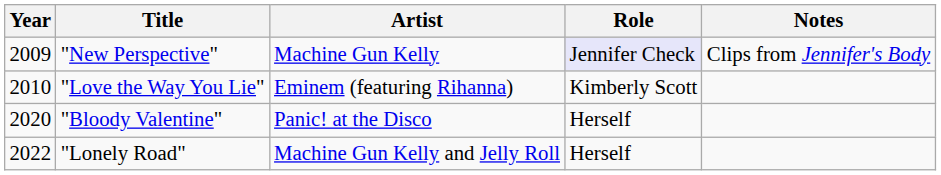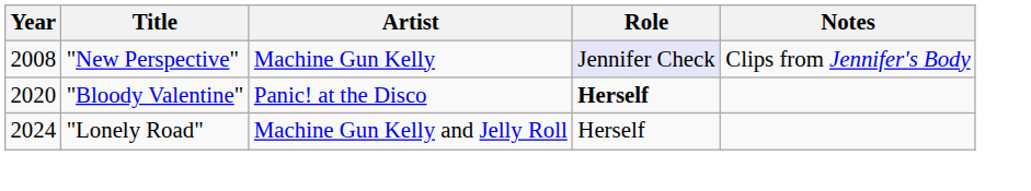"New Perspective" | Year: 2009 -> 2008
- row: 2010 | "Love the Way You Lie" | Eminem (featuring Rihanna) | Kimberly Scott
"Bloody Valentine" | Role: normal -> bold
"Lonely Road" | Year: 2022 -> 2024
